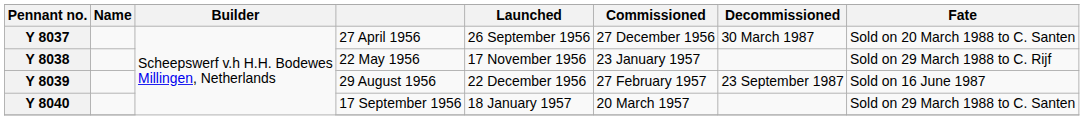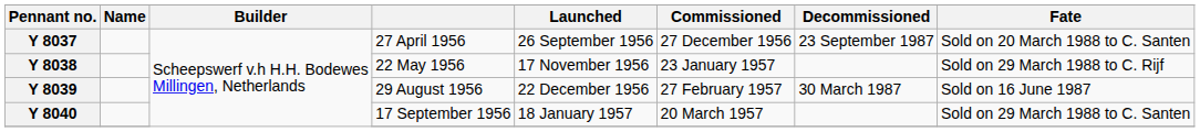Y 8037 | Decommissioned: 30 March 1987 -> 23 September 1987
Y 8039 | Decommissioned: 23 September 1987 -> 30 March 1987
